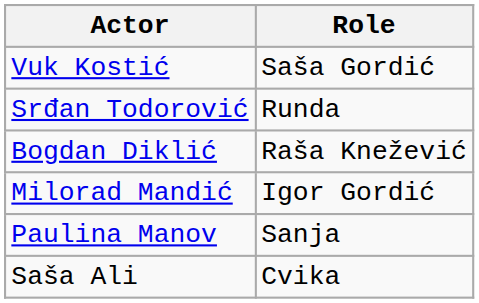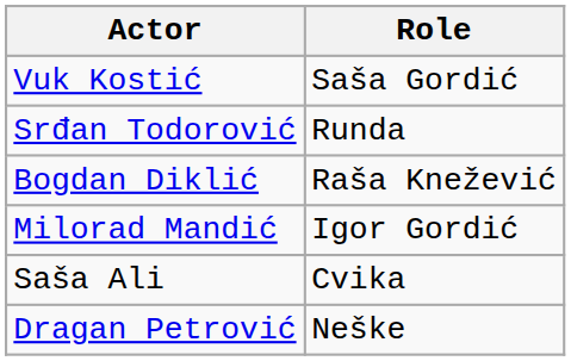- row: Paulina Manov | Sanja
+ row: Dragan Petrović | Neške
